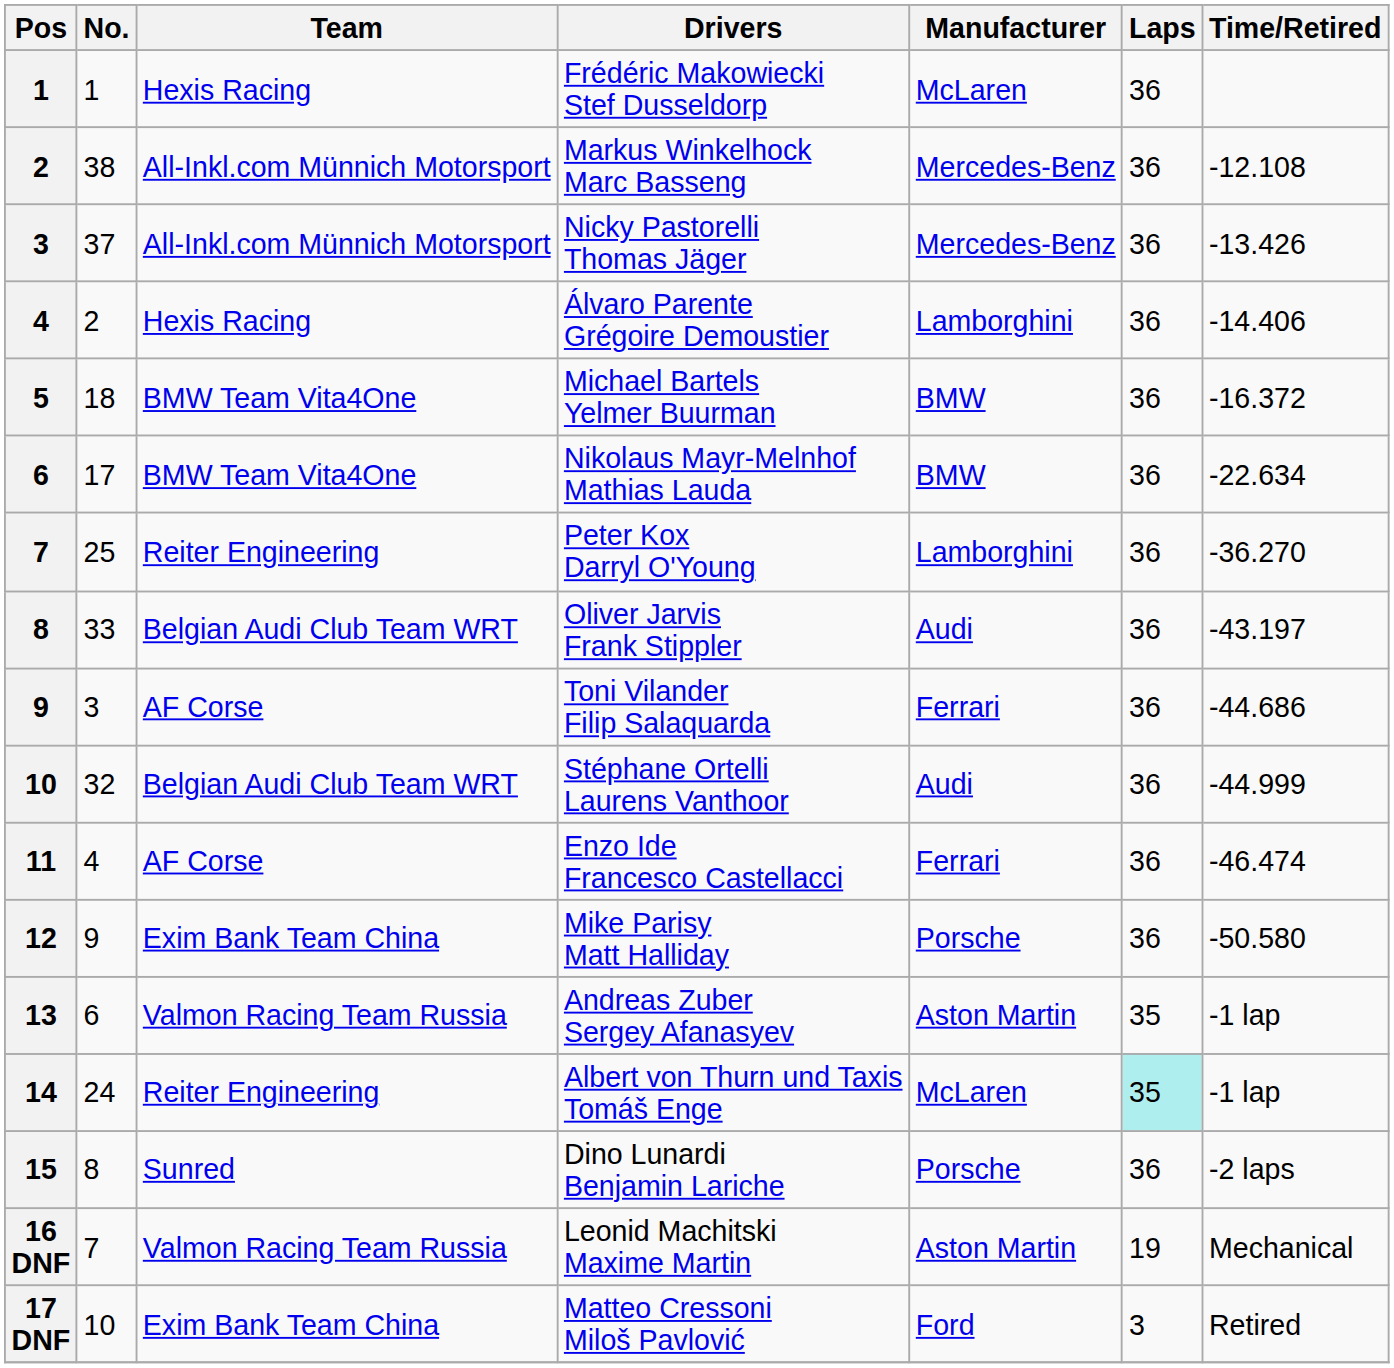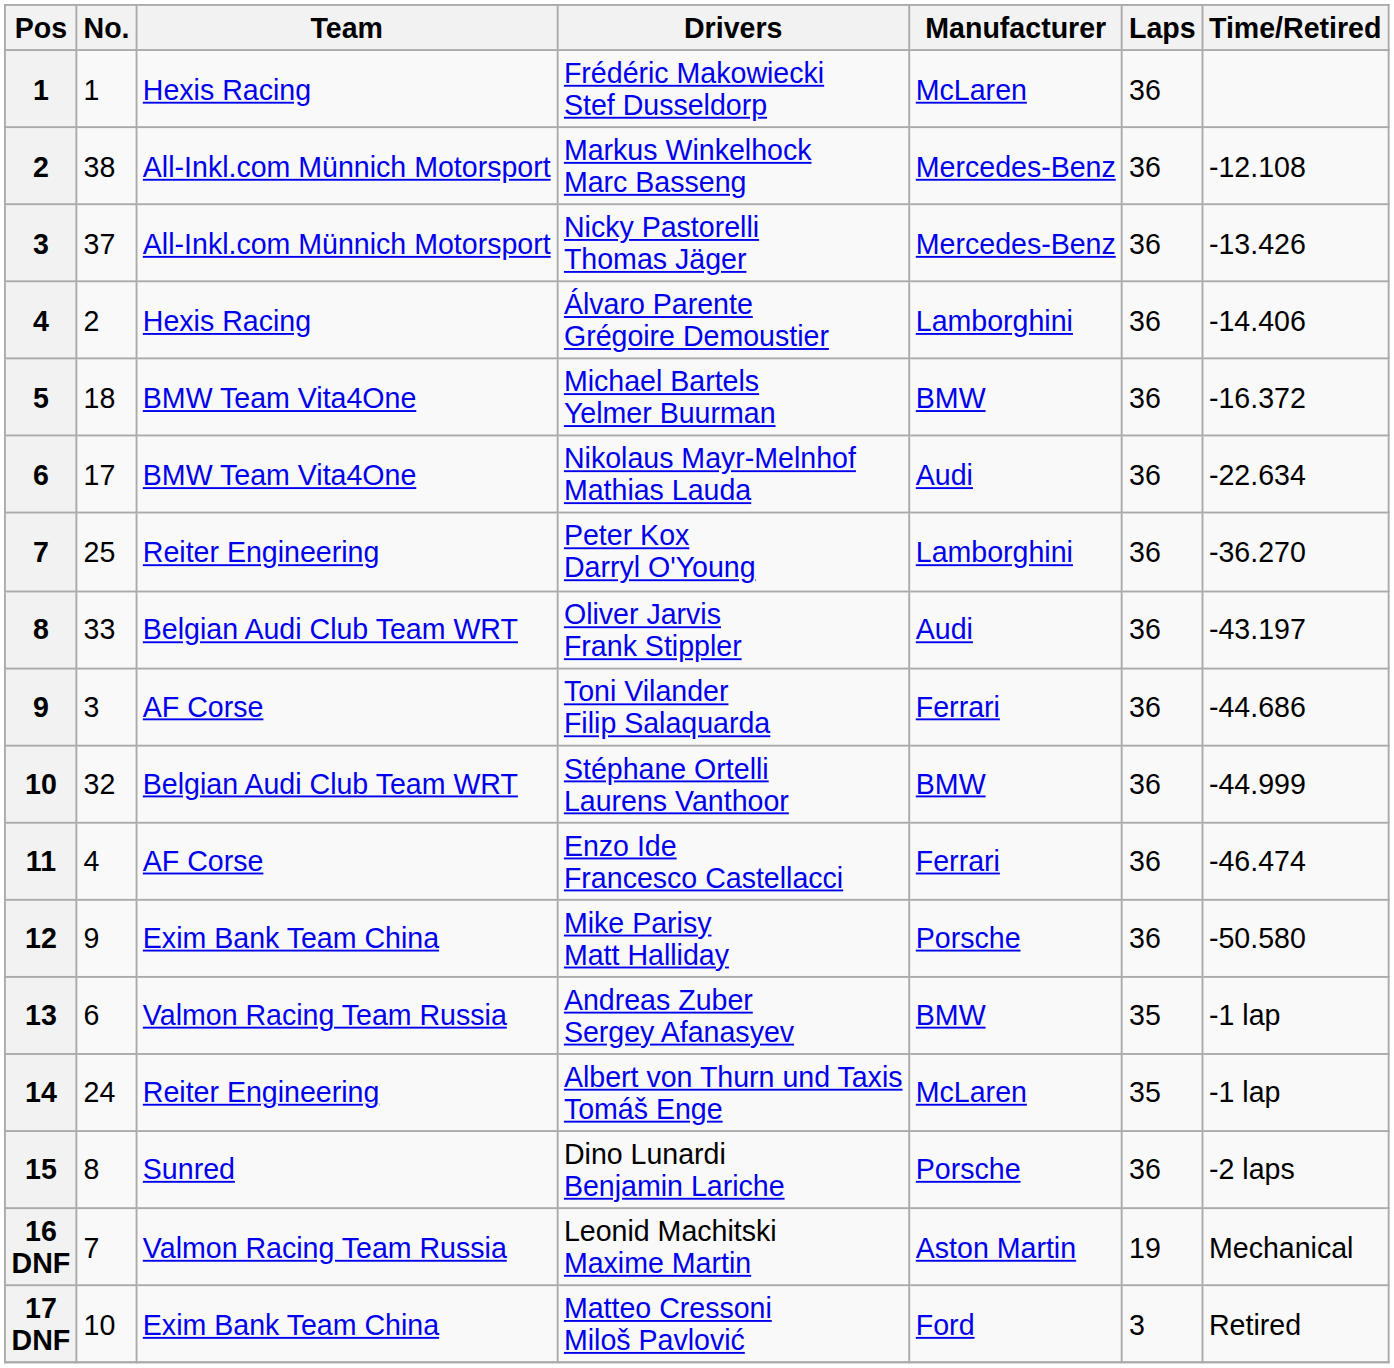Nikolaus Mayr-Melnhof Mathias Lauda | Manufacturer: BMW -> Audi
Stéphane Ortelli Laurens Vanthoor | Manufacturer: Audi -> BMW
Andreas Zuber Sergey Afanasyev | Manufacturer: Aston Martin -> BMW
Albert von Thurn und Taxis Tomáš Enge | Laps: paleturquoise background -> no background
